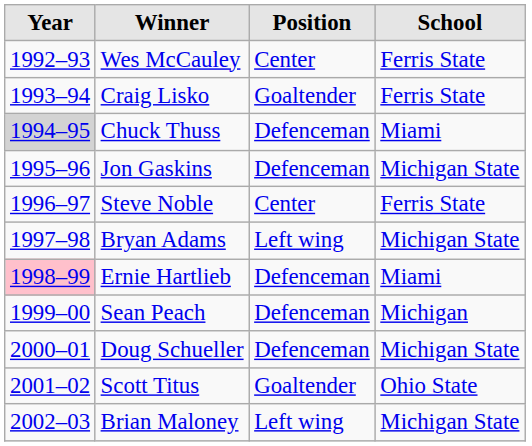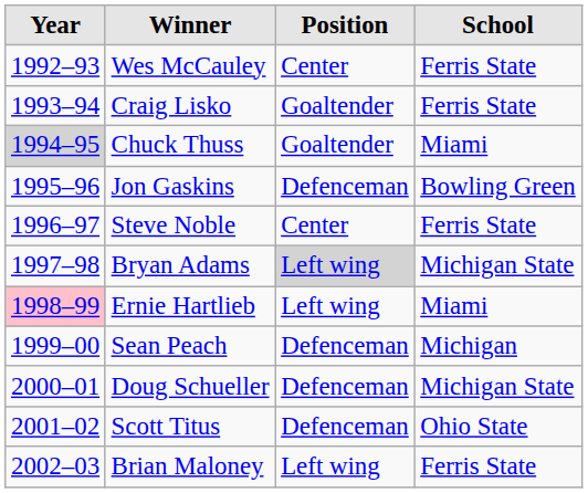Chuck Thuss | Position: Defenceman -> Goaltender
Jon Gaskins | School: Michigan State -> Bowling Green
Bryan Adams | Position: no background -> lightgrey background
Ernie Hartlieb | Position: Defenceman -> Left wing
Scott Titus | Position: Goaltender -> Defenceman
Brian Maloney | School: Michigan State -> Ferris State
